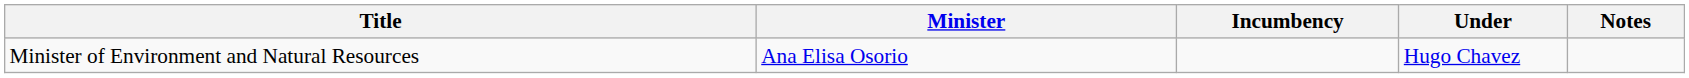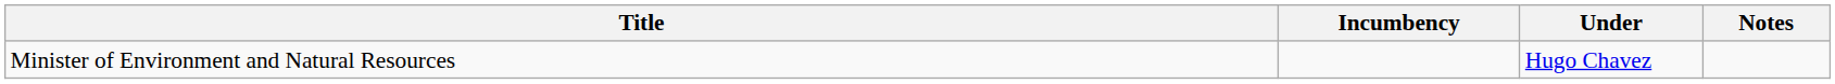- column: Minister | Ana Elisa Osorio
